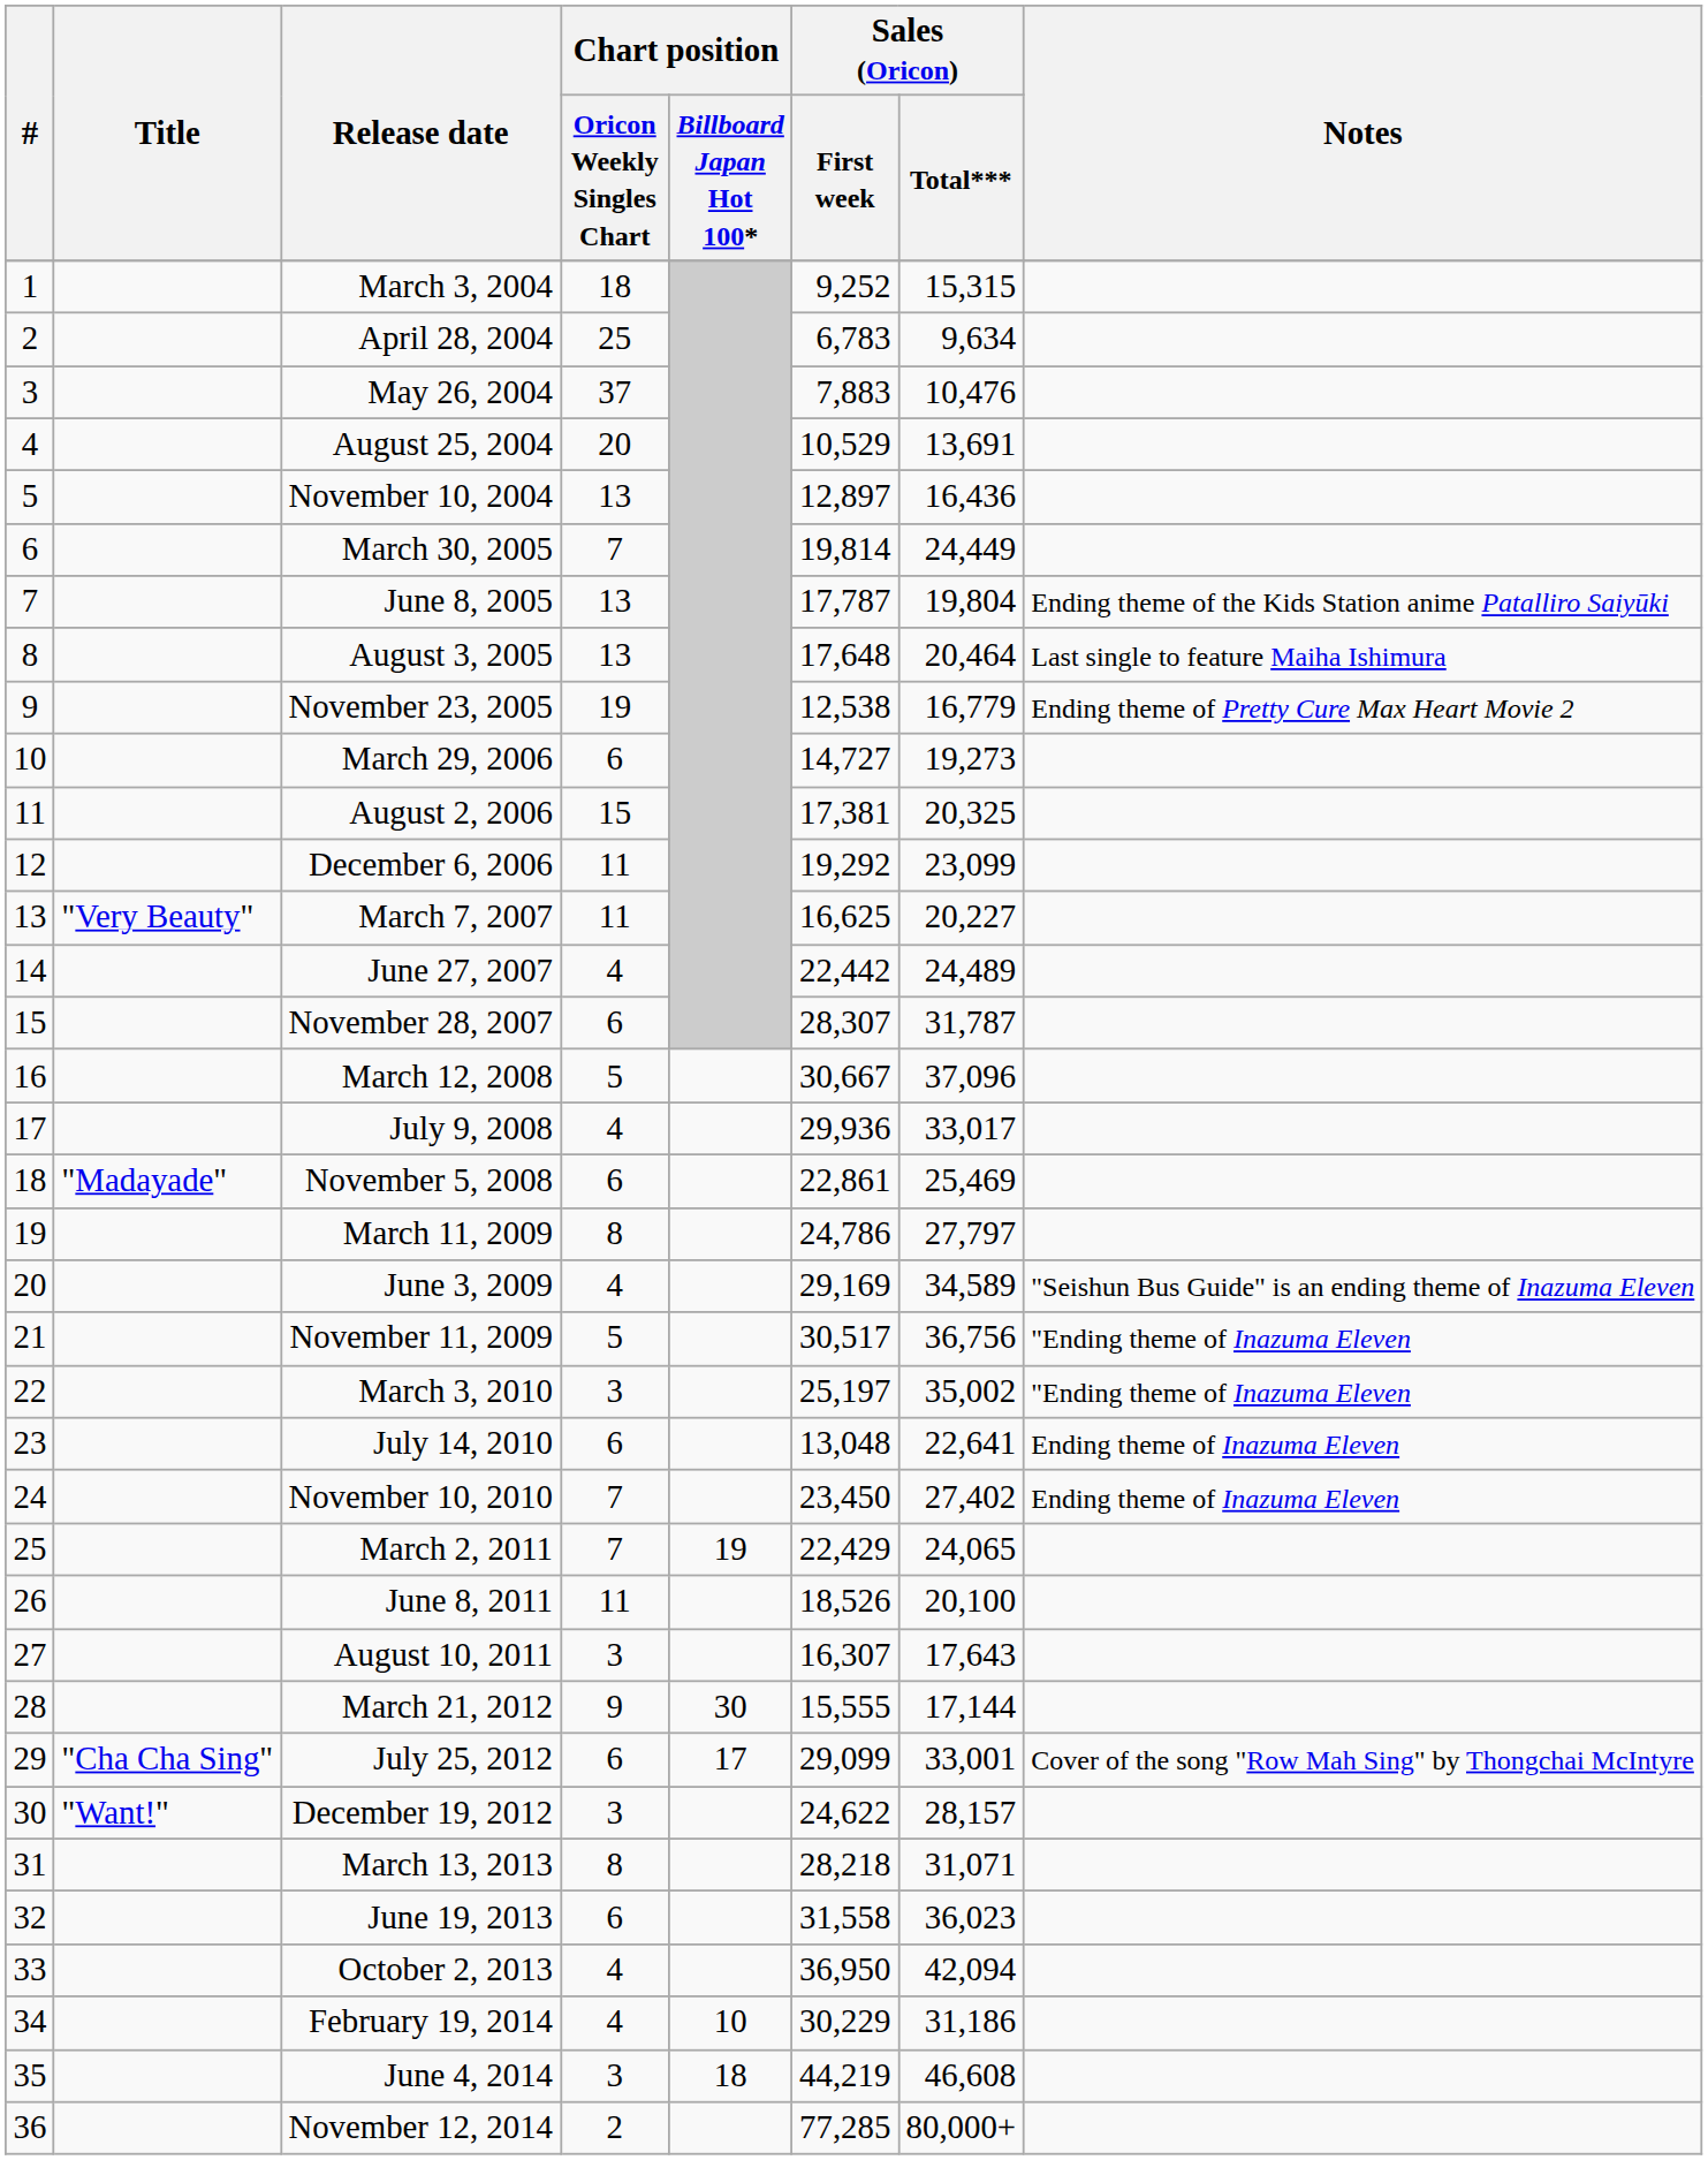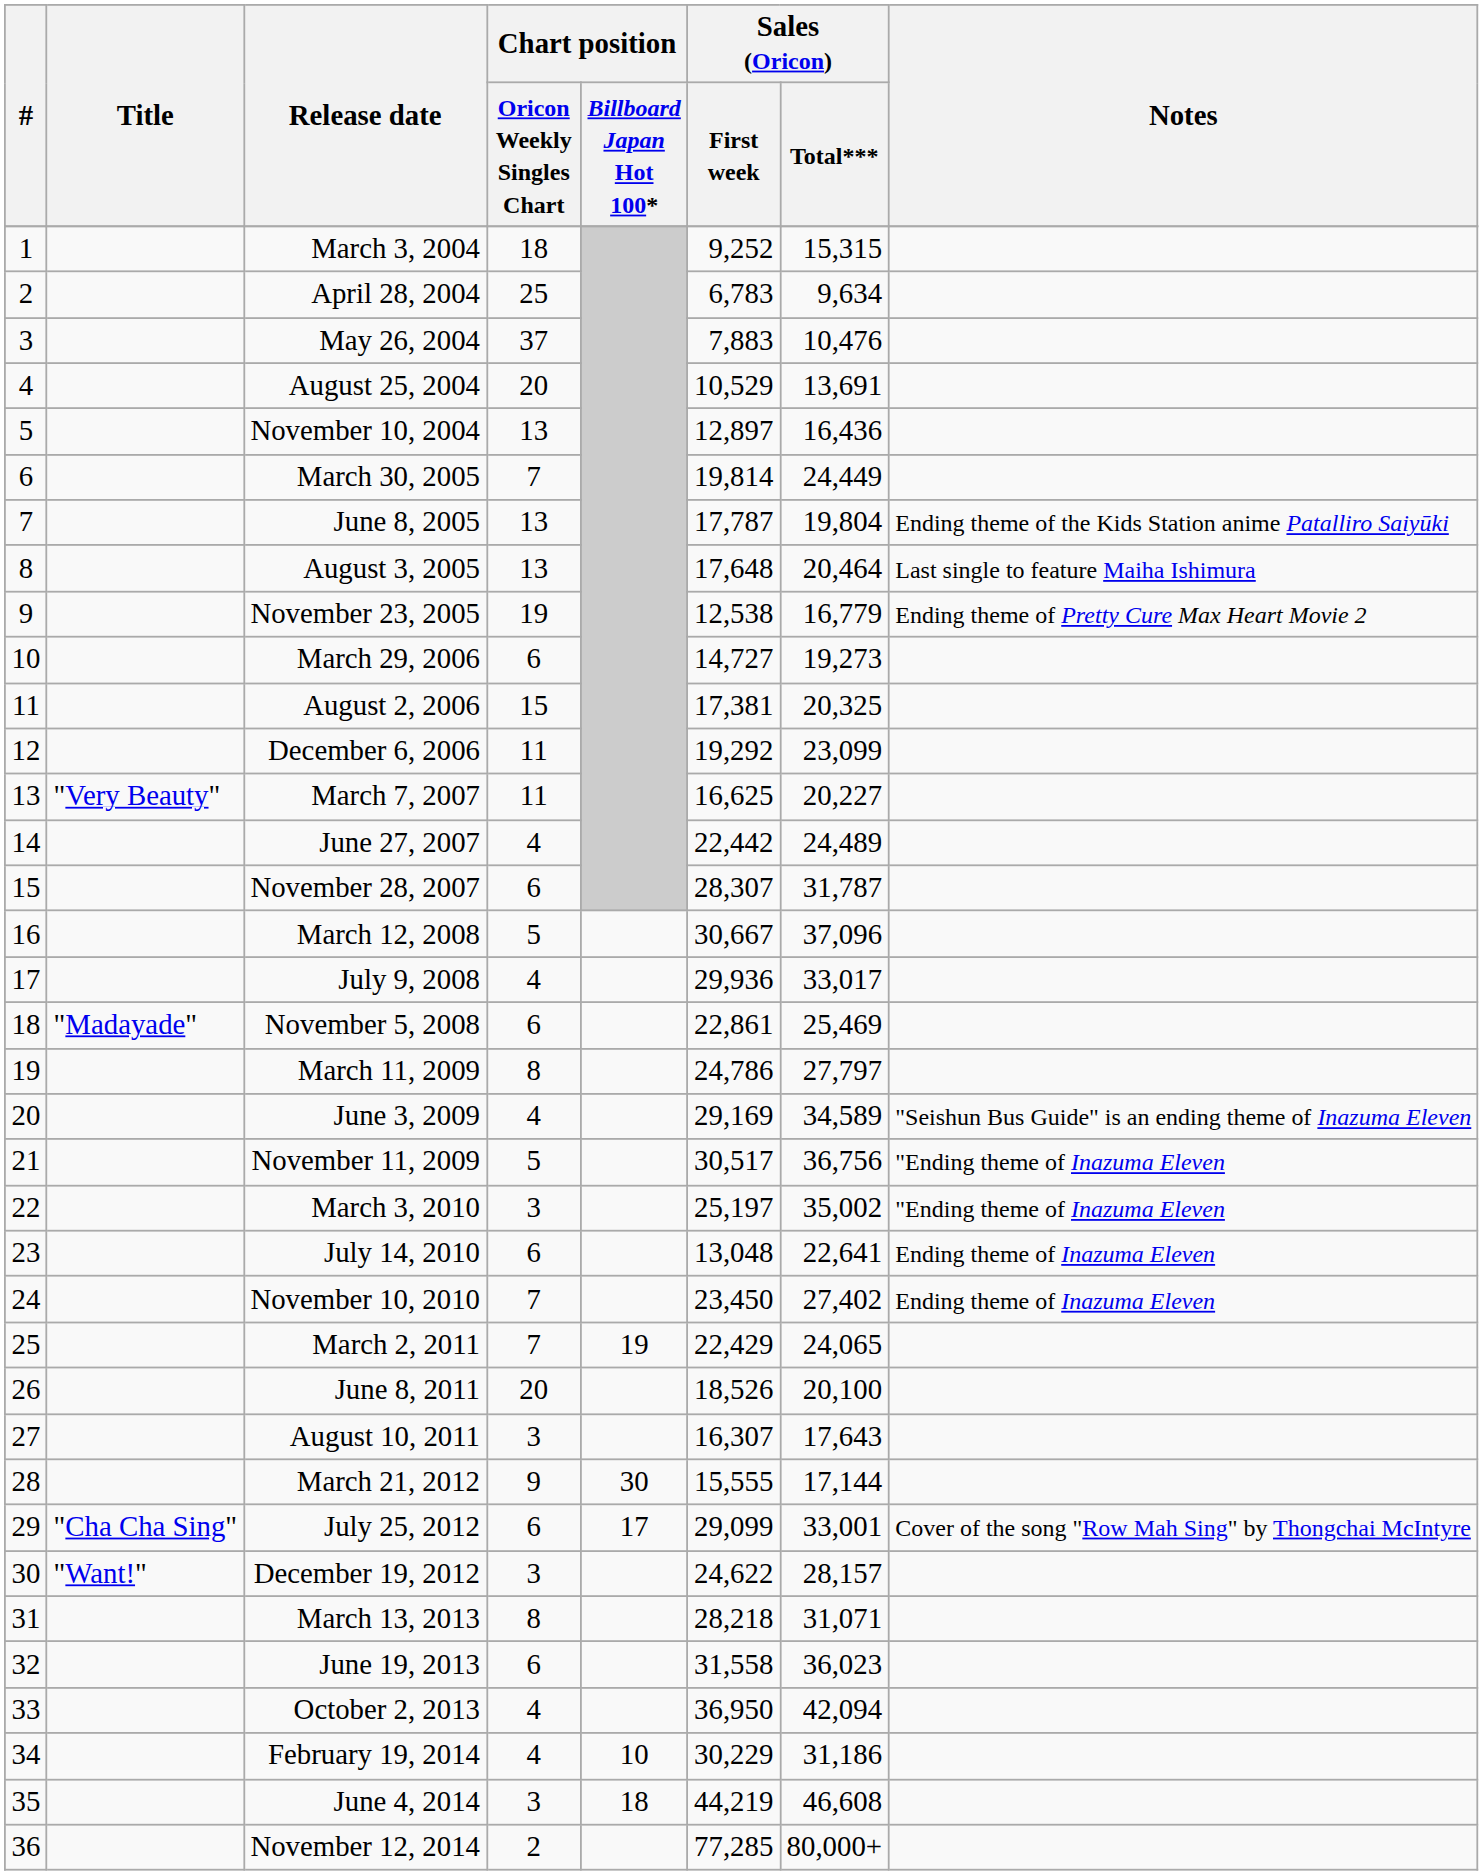June 8, 2011 | Chart position / Oricon Weekly Singles Chart: 11 -> 20
